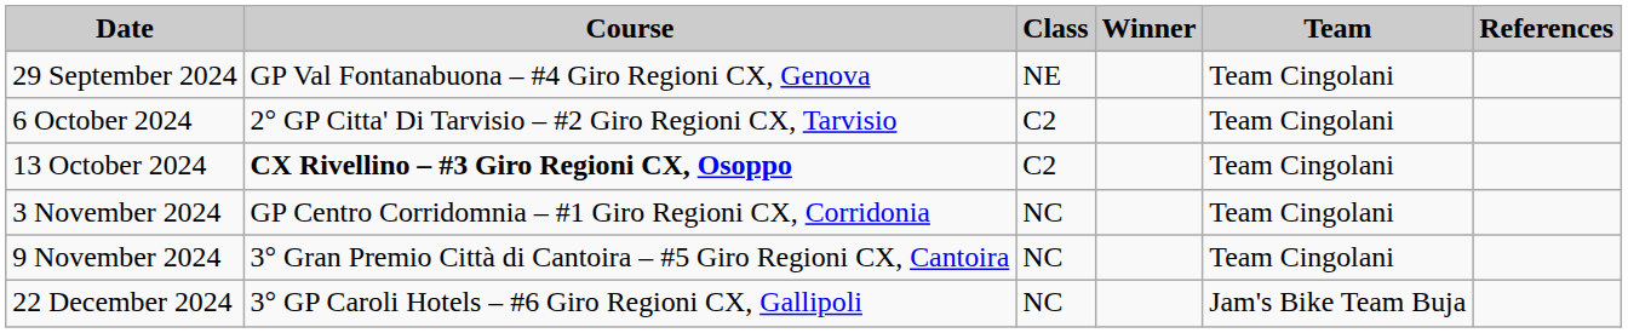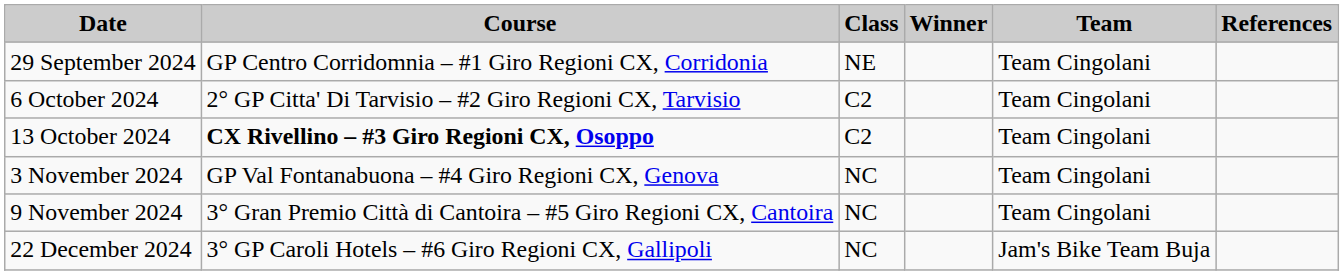29 September 2024 | Course: GP Val Fontanabuona – #4 Giro Regioni CX, Genova -> GP Centro Corridomnia – #1 Giro Regioni CX, Corridonia
3 November 2024 | Course: GP Centro Corridomnia – #1 Giro Regioni CX, Corridonia -> GP Val Fontanabuona – #4 Giro Regioni CX, Genova
